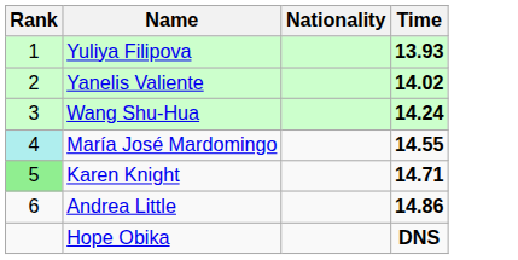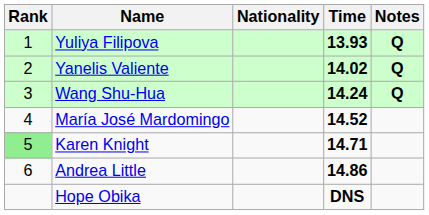+ column: Notes | Q | Q | Q
María José Mardomingo | Rank: paleturquoise background -> no background
María José Mardomingo | Time: 14.55 -> 14.52
